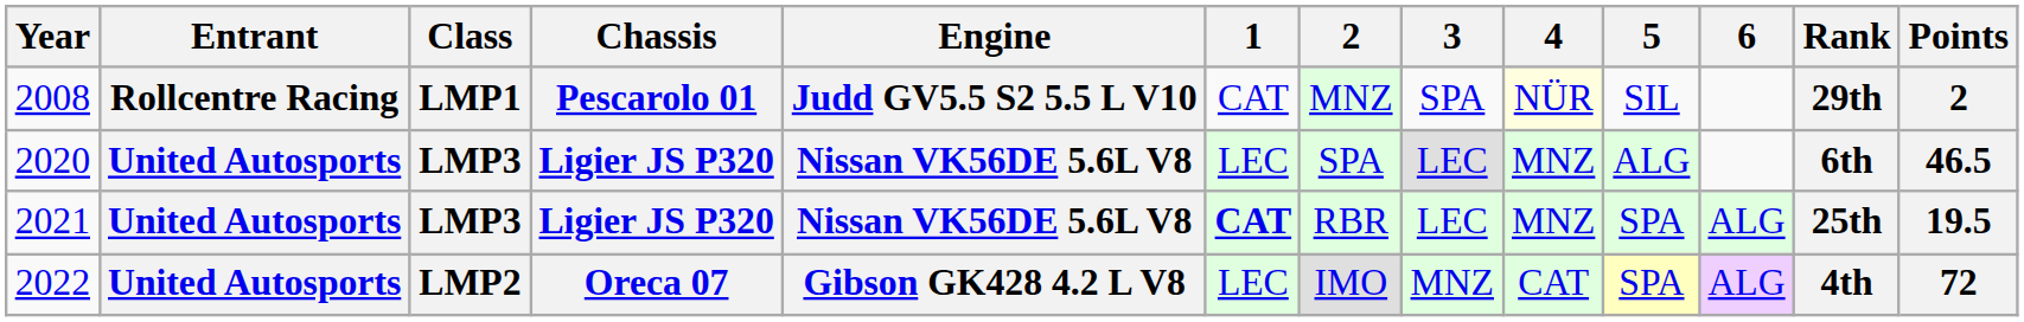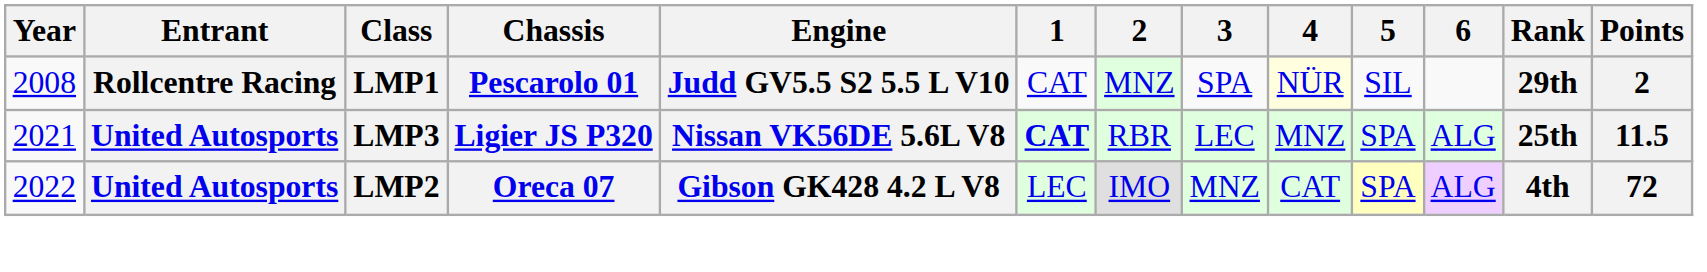- row: 2020 | United Autosports | LMP3 | Ligier JS P320 | Nissan VK56DE 5.6L V8 | LEC | SPA | LEC | MNZ | ALG | 6th | 46.5
2021 | Points: 19.5 -> 11.5
